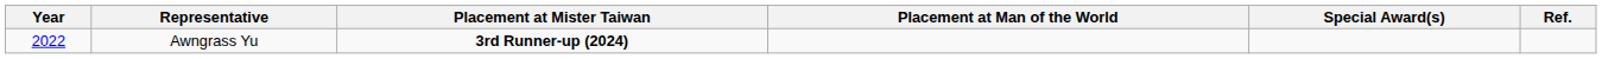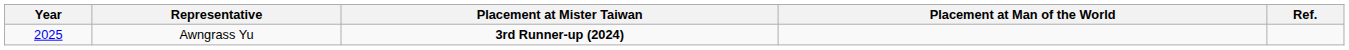- column: Special Award(s)
Awngrass Yu | Year: 2022 -> 2025
